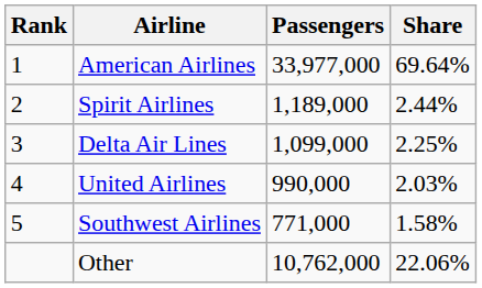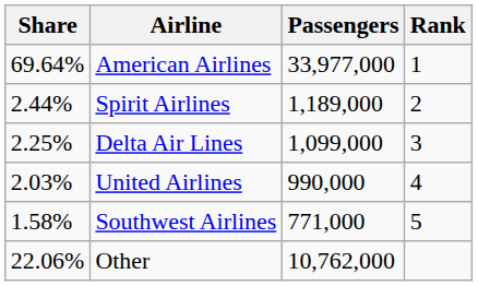columns swapped: Rank <-> Share
